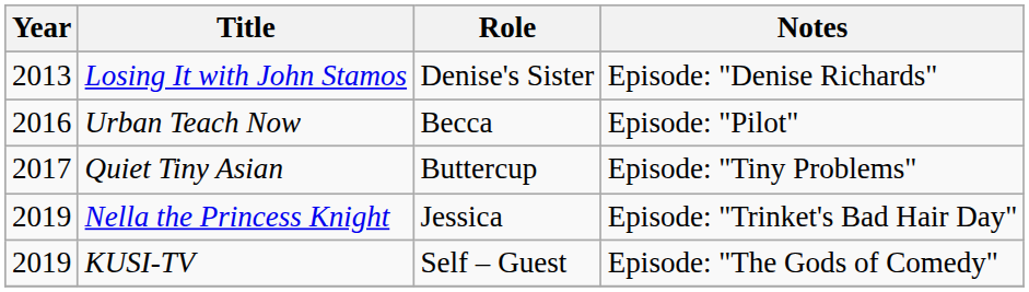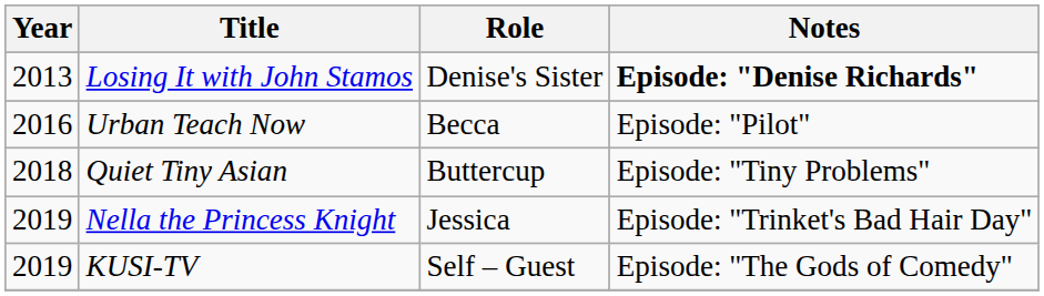Losing It with John Stamos | Notes: normal -> bold
Quiet Tiny Asian | Year: 2017 -> 2018
